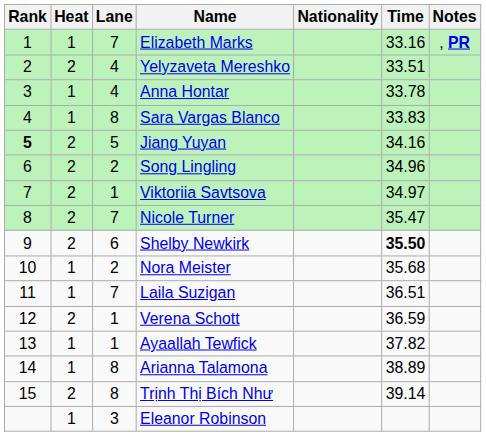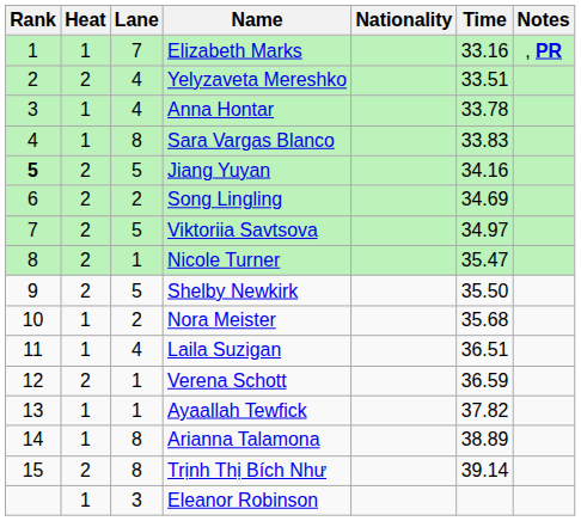Song Lingling | Time: 34.96 -> 34.69
Viktoriia Savtsova | Lane: 1 -> 5
Nicole Turner | Lane: 7 -> 1
Shelby Newkirk | Lane: 6 -> 5
Shelby Newkirk | Time: bold -> normal
Laila Suzigan | Lane: 7 -> 4
